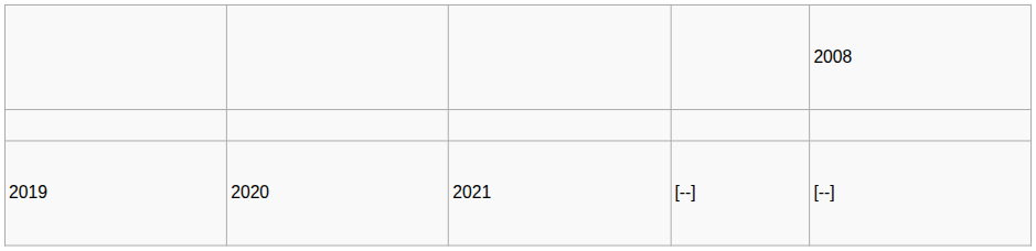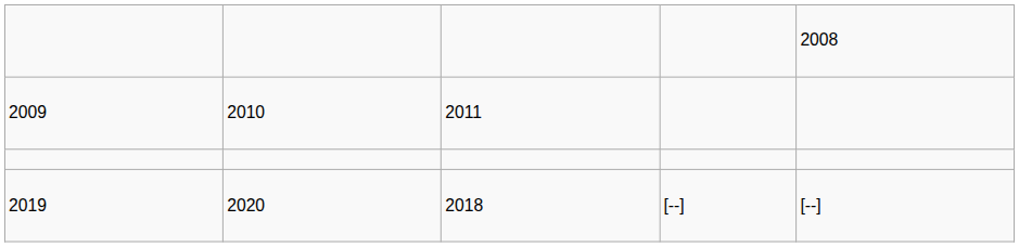+ row: 2009 | 2010 | 2011
2019 | column 3: 2021 -> 2018
